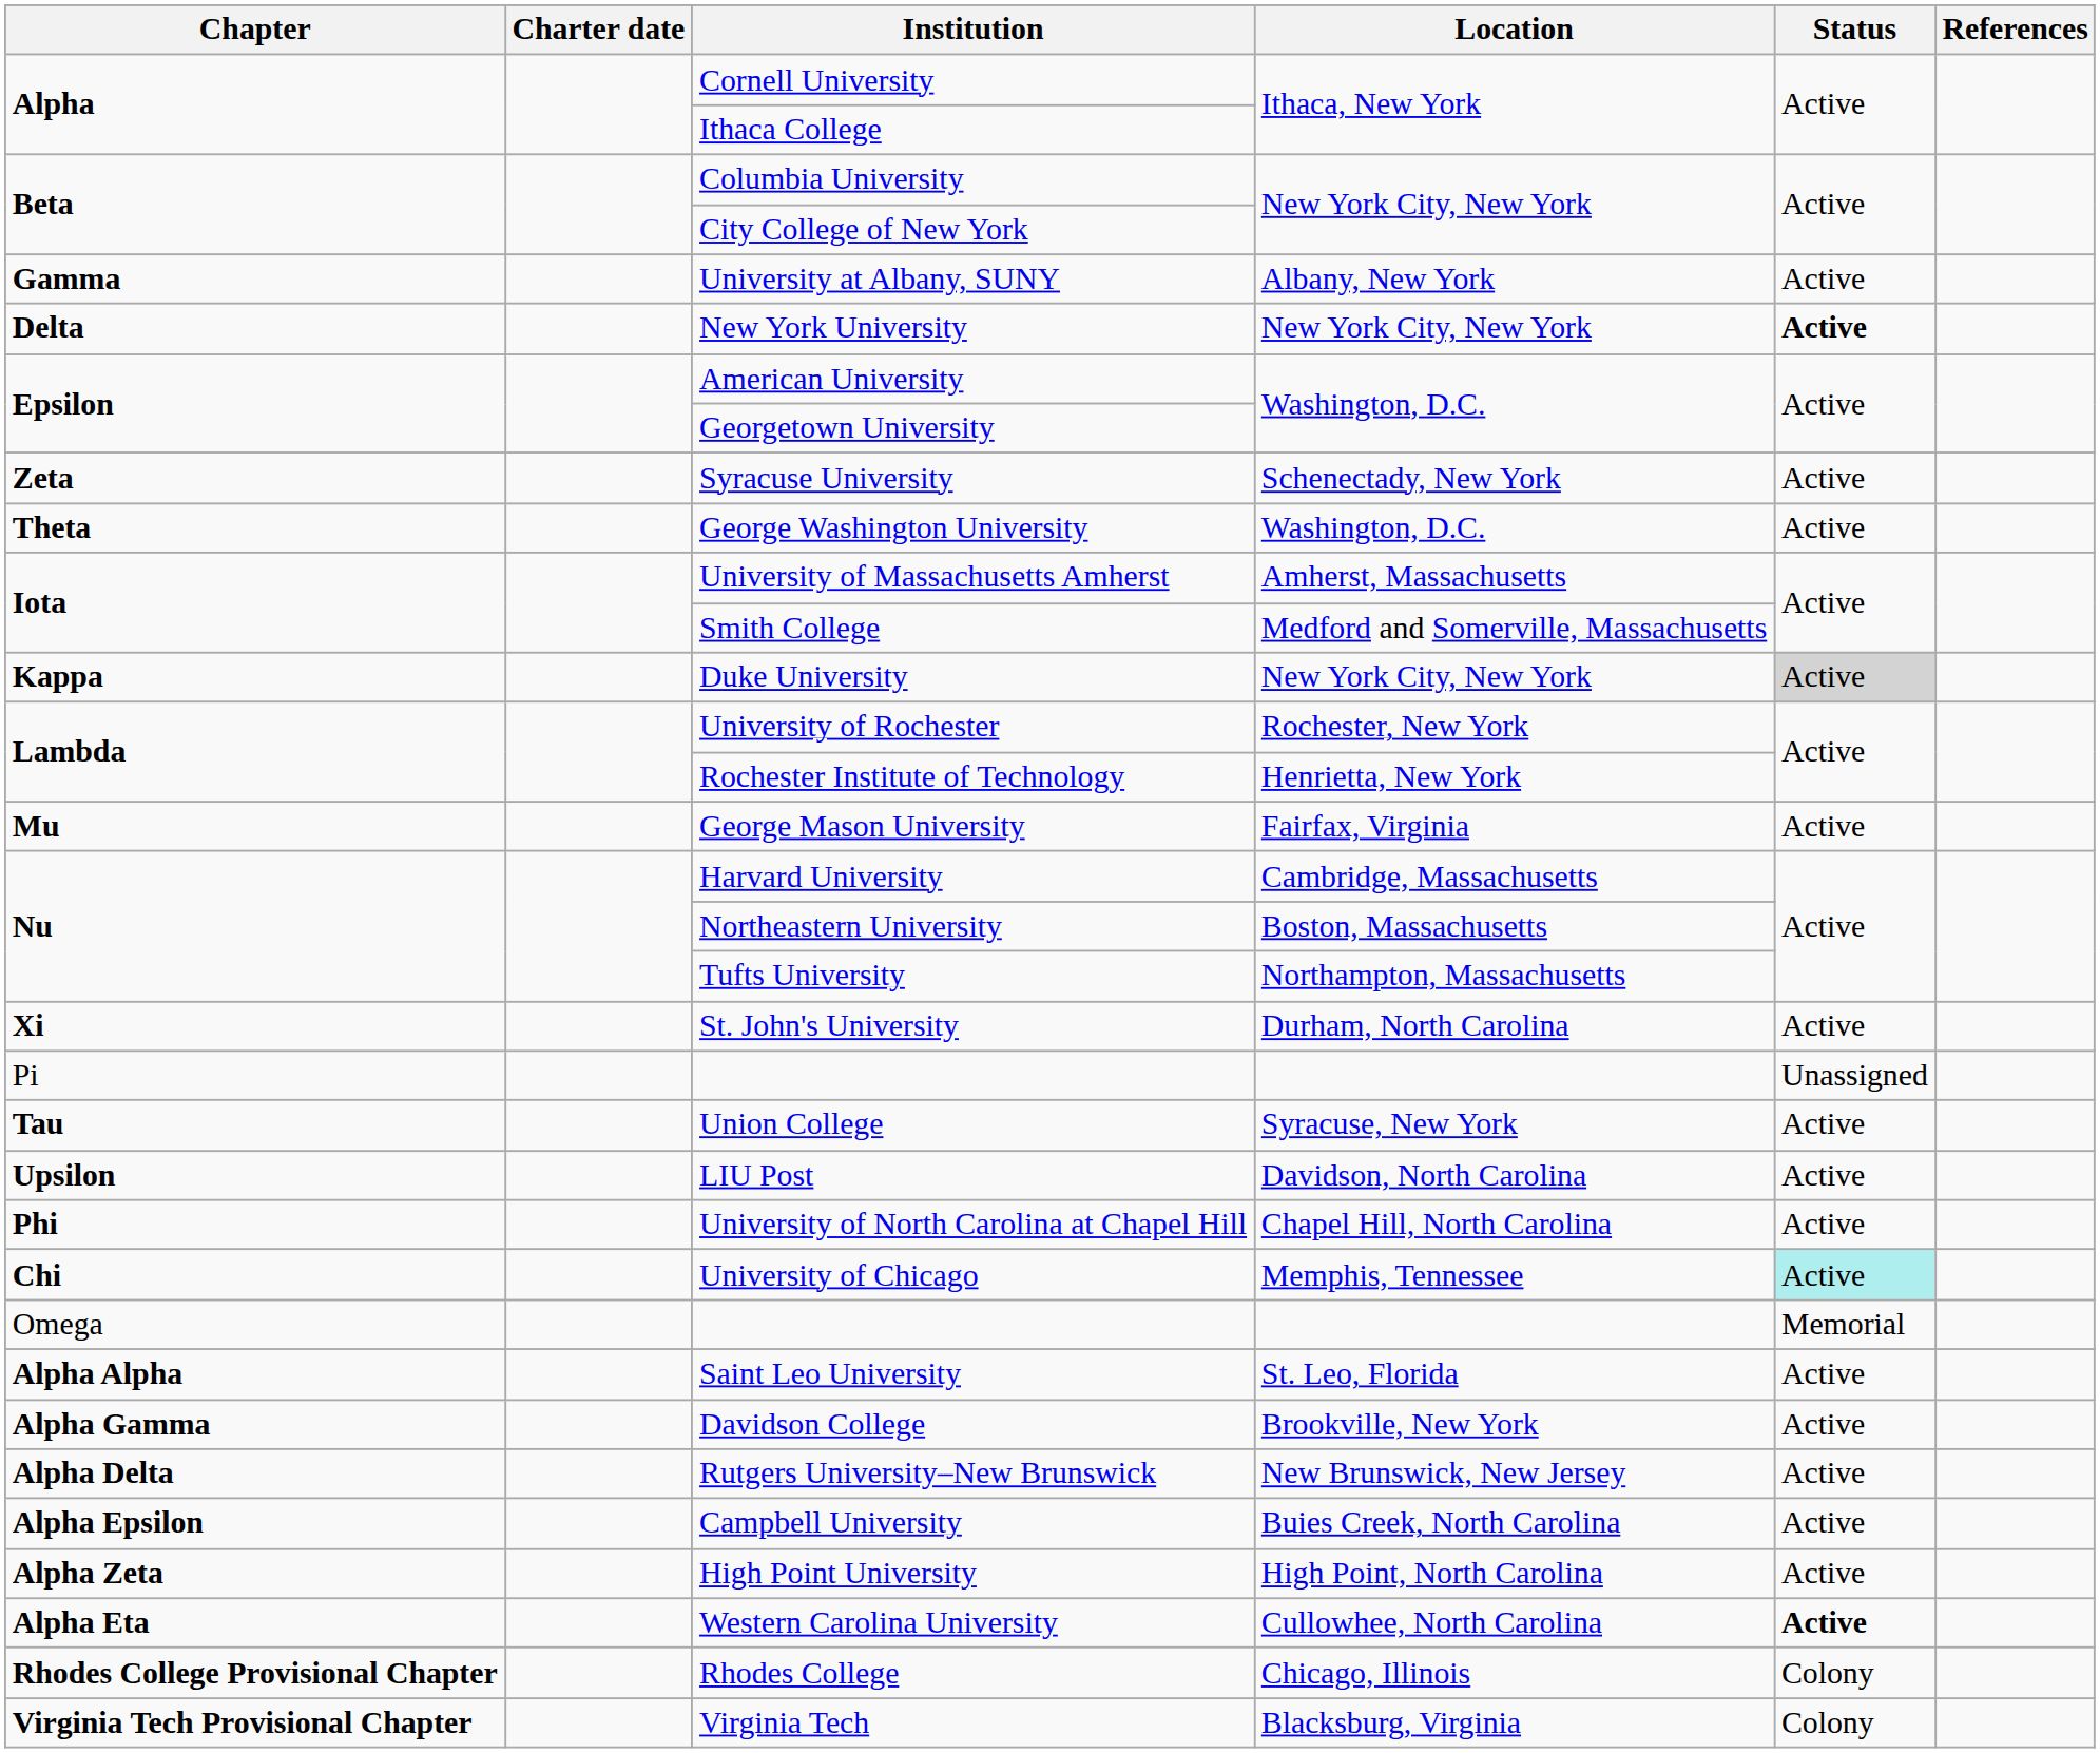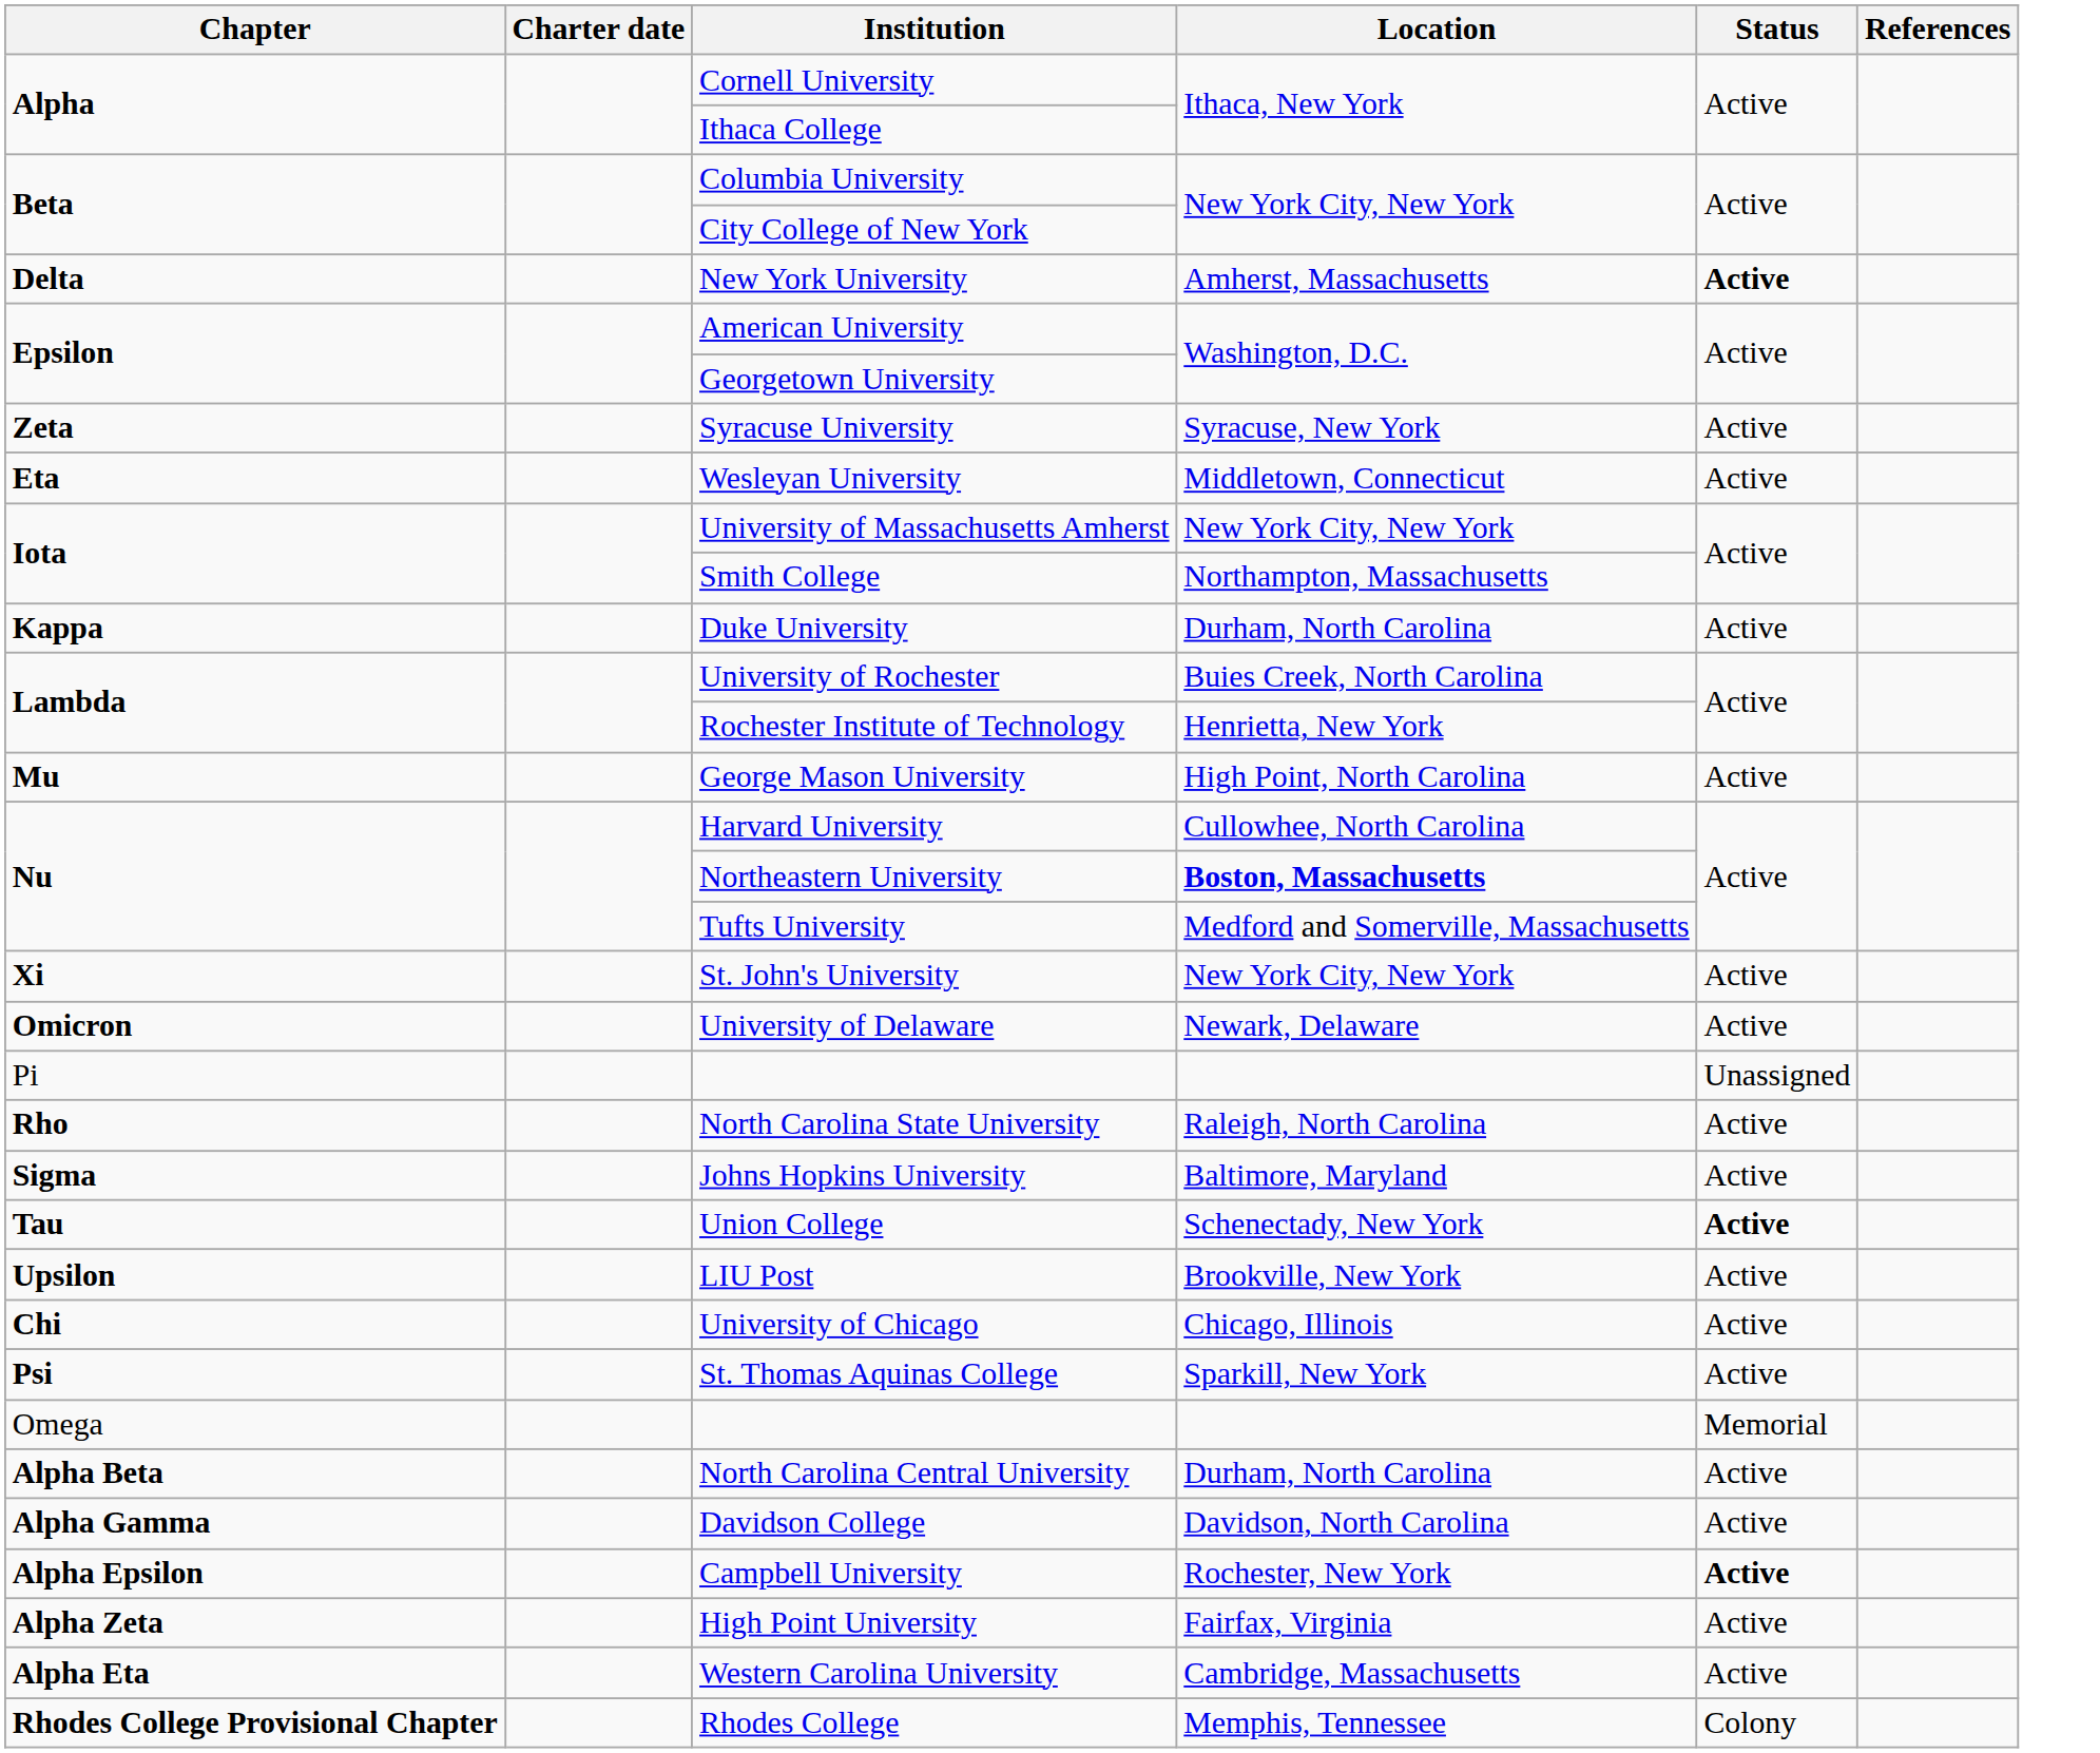- row: Gamma | University at Albany, SUNY | Albany, New York | Active
New York University | Location: New York City, New York -> Amherst, Massachusetts
Syracuse University | Location: Schenectady, New York -> Syracuse, New York
+ row: Eta | Wesleyan University | Middletown, Connecticut | Active
- row: Theta | George Washington University | Washington, D.C. | Active
University of Massachusetts Amherst | Location: Amherst, Massachusetts -> New York City, New York
Smith College | Location: Medford and Somerville, Massachusetts -> Northampton, Massachusetts
Duke University | Location: New York City, New York -> Durham, North Carolina
Duke University | Status: lightgrey background -> no background
University of Rochester | Location: Rochester, New York -> Buies Creek, North Carolina
George Mason University | Location: Fairfax, Virginia -> High Point, North Carolina
Harvard University | Location: Cambridge, Massachusetts -> Cullowhee, North Carolina
Northeastern University | Location: normal -> bold
Tufts University | Location: Northampton, Massachusetts -> Medford and Somerville, Massachusetts
St. John's University | Location: Durham, North Carolina -> New York City, New York
+ row: Omicron | University of Delaware | Newark, Delaware | Active
+ row: Rho | North Carolina State University | Raleigh, North Carolina | Active
+ row: Sigma | Johns Hopkins University | Baltimore, Maryland | Active
Union College | Location: Syracuse, New York -> Schenectady, New York
Union College | Status: normal -> bold
LIU Post | Location: Davidson, North Carolina -> Brookville, New York
- row: Phi | University of North Carolina at Chapel Hill | Chapel Hill, North Carolina | Active
University of Chicago | Location: Memphis, Tennessee -> Chicago, Illinois
University of Chicago | Status: paleturquoise background -> no background
+ row: Psi | St. Thomas Aquinas College | Sparkill, New York | Active
- row: Alpha Alpha | Saint Leo University | St. Leo, Florida | Active
+ row: Alpha Beta | North Carolina Central University | Durham, North Carolina | Active
Davidson College | Location: Brookville, New York -> Davidson, North Carolina
- row: Alpha Delta | Rutgers University–New Brunswick | New Brunswick, New Jersey | Active
Campbell University | Location: Buies Creek, North Carolina -> Rochester, New York
Campbell University | Status: normal -> bold
High Point University | Location: High Point, North Carolina -> Fairfax, Virginia
Western Carolina University | Location: Cullowhee, North Carolina -> Cambridge, Massachusetts
Western Carolina University | Status: bold -> normal
Rhodes College | Location: Chicago, Illinois -> Memphis, Tennessee
- row: Virginia Tech Provisional Chapter | Virginia Tech | Blacksburg, Virginia | Colony
